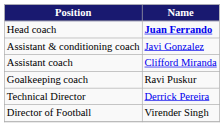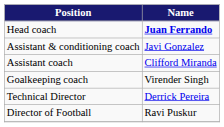Goalkeeping coach | Name: Ravi Puskur -> Virender Singh
Director of Football | Name: Virender Singh -> Ravi Puskur
